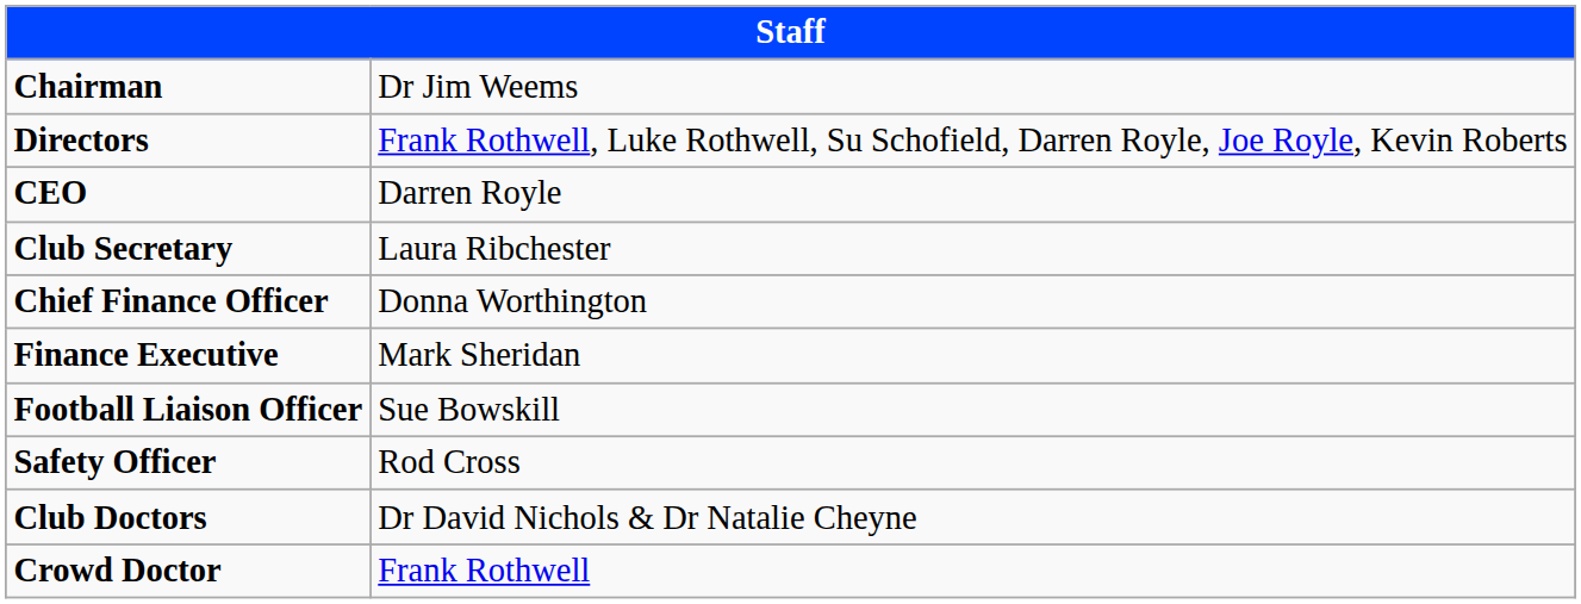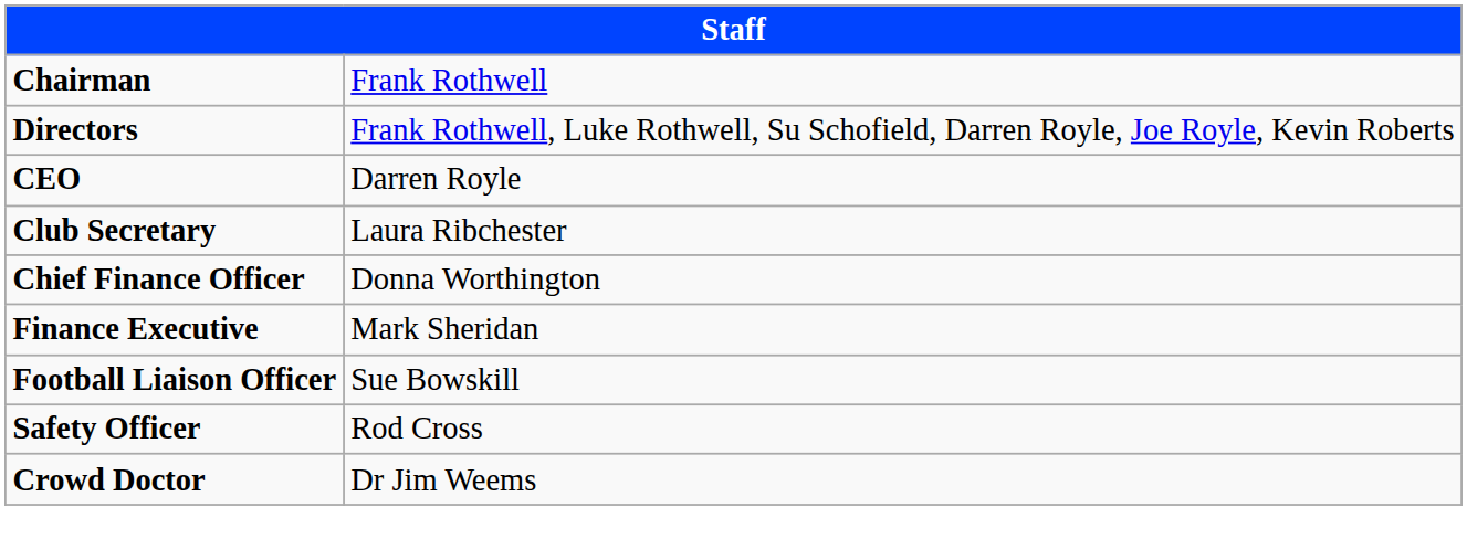Chairman | column 2: Dr Jim Weems -> Frank Rothwell
- row: Club Doctors | Dr David Nichols & Dr Natalie Cheyne
Crowd Doctor | column 2: Frank Rothwell -> Dr Jim Weems
